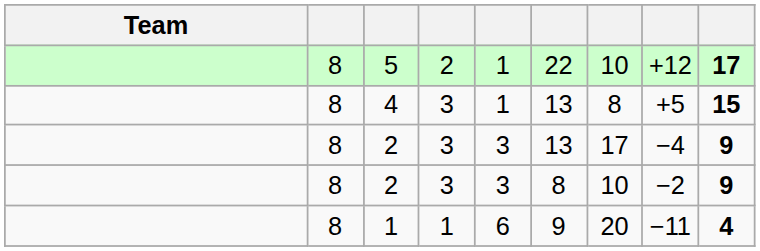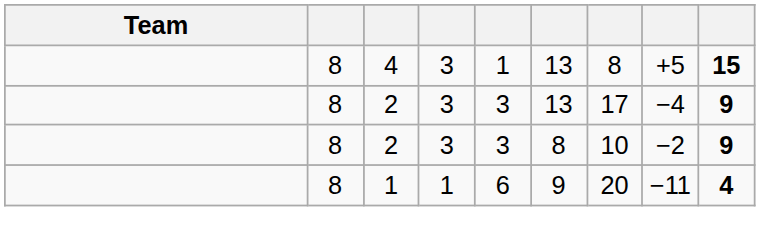- row: 8 | 5 | 2 | 1 | 22 | 10 | +12 | 17
